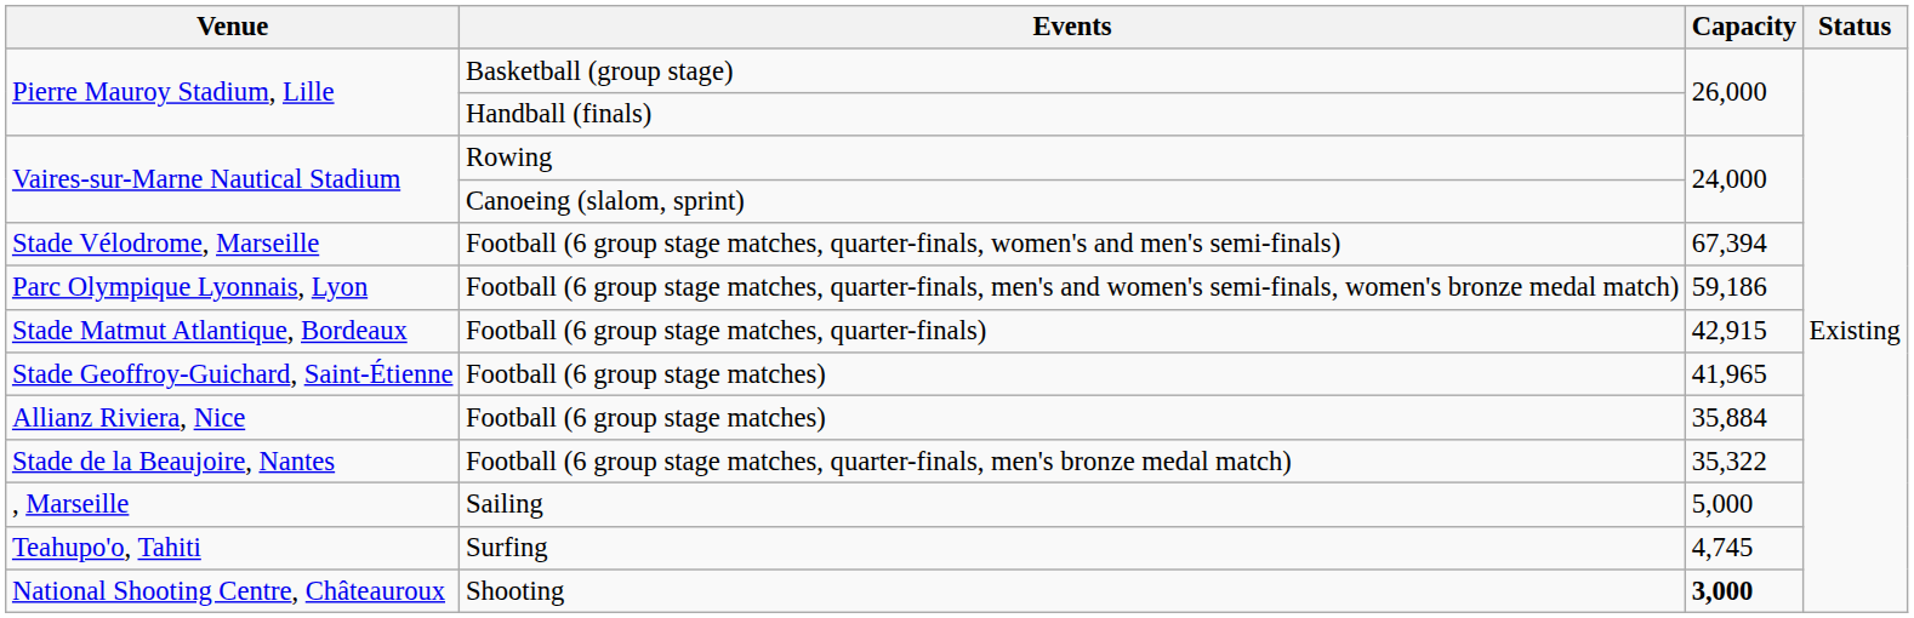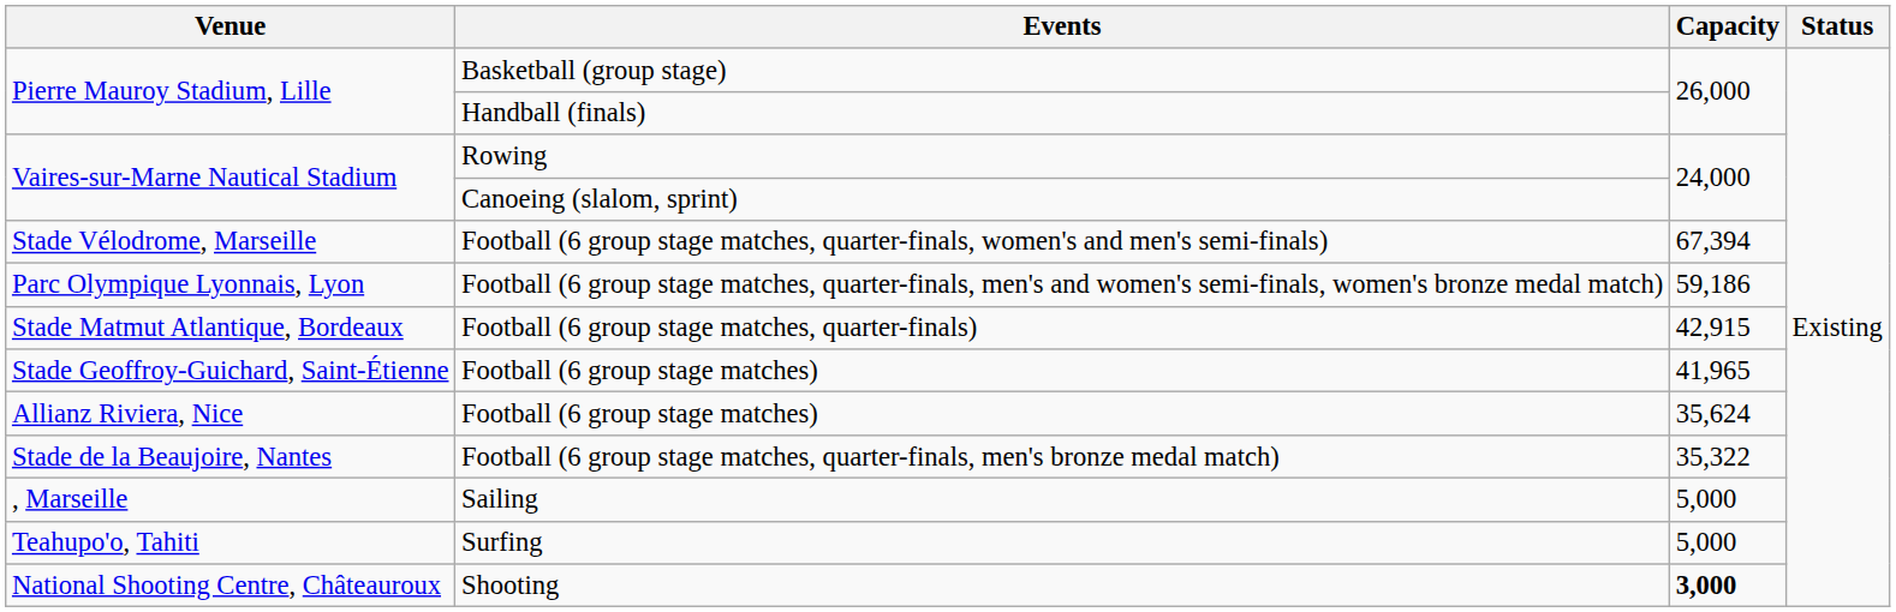Allianz Riviera, Nice / Football (6 group stage matches) | Capacity: 35,884 -> 35,624
Surfing | Capacity: 4,745 -> 5,000
